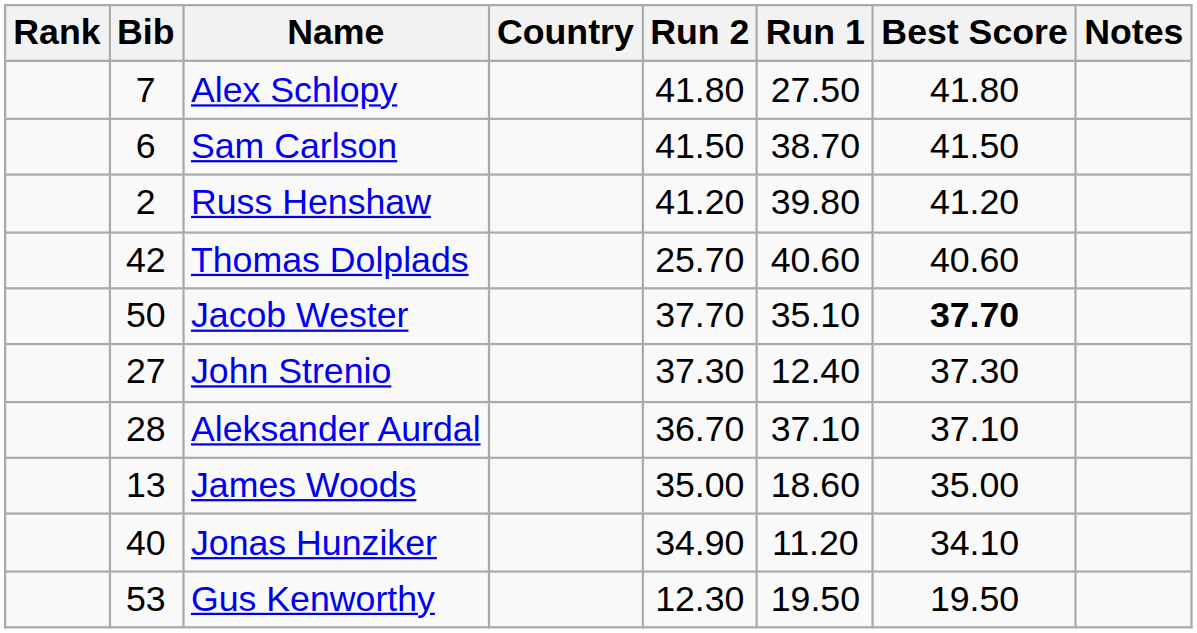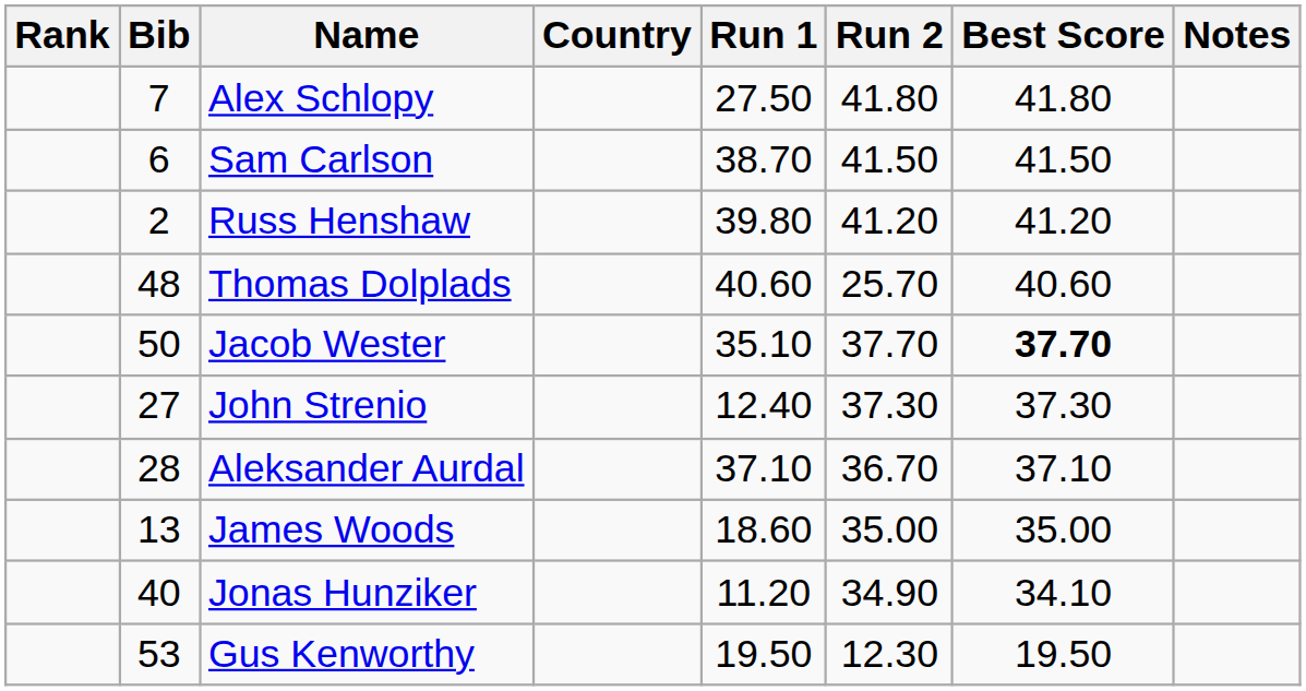columns swapped: Run 1 <-> Run 2
Thomas Dolplads | Bib: 42 -> 48
